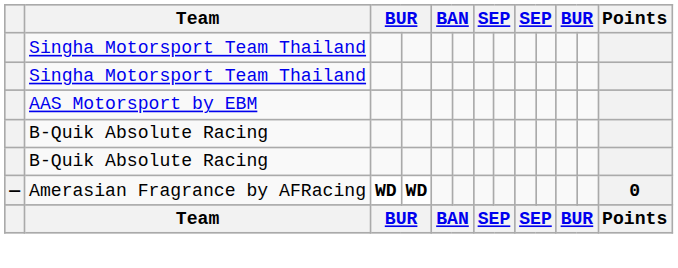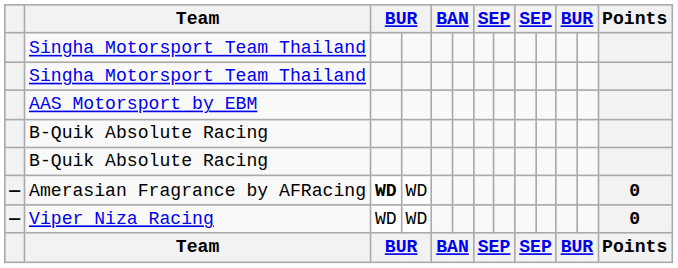Amerasian Fragrance by AFRacing | column 4: bold -> normal
+ row: — | Viper Niza Racing | WD | WD | 0
